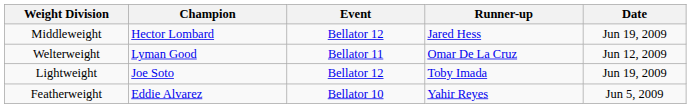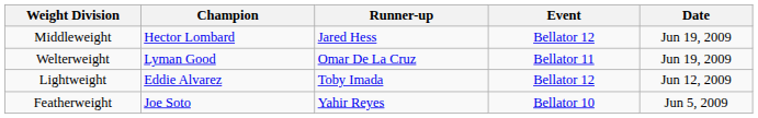columns swapped: Runner-up <-> Event
Welterweight | Date: Jun 12, 2009 -> Jun 19, 2009
Lightweight | Champion: Joe Soto -> Eddie Alvarez
Lightweight | Date: Jun 19, 2009 -> Jun 12, 2009
Featherweight | Champion: Eddie Alvarez -> Joe Soto
